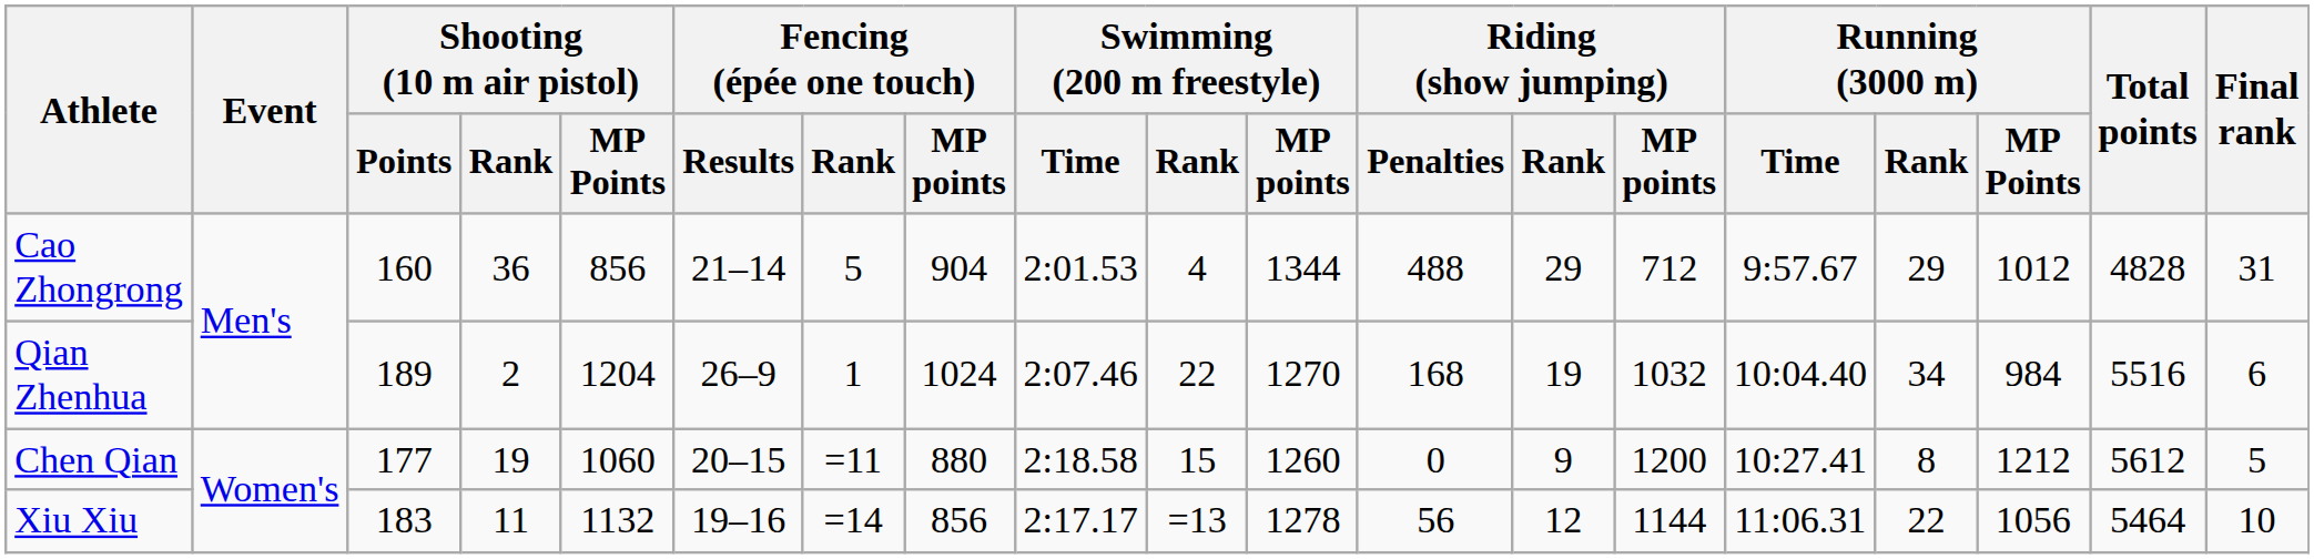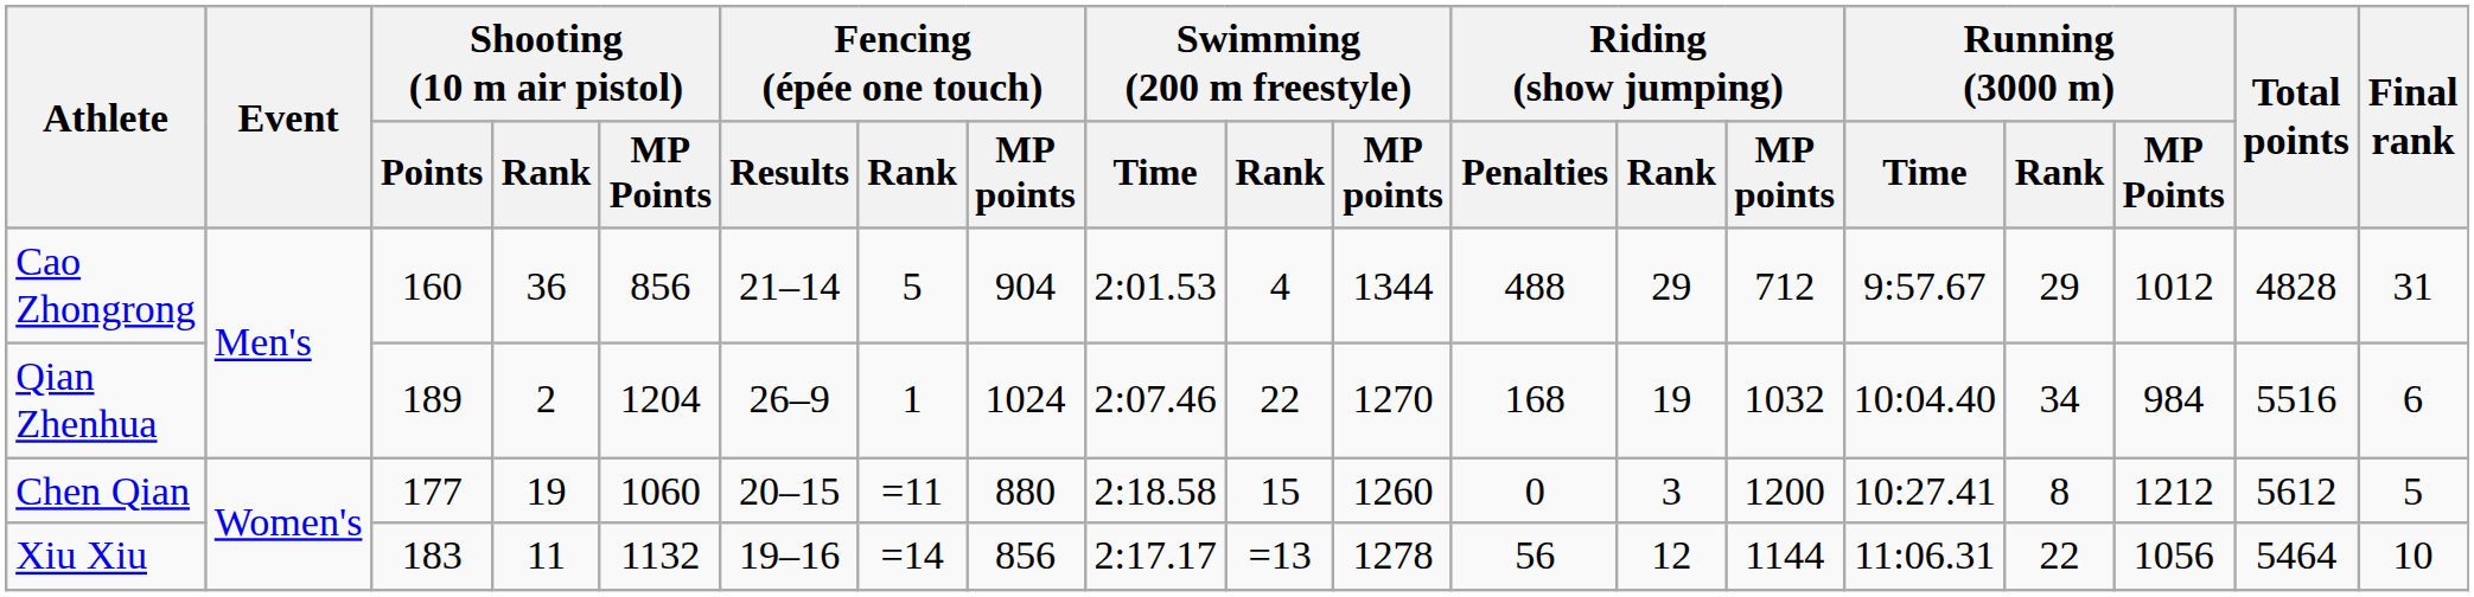Chen Qian | Riding (show jumping) / Rank: 9 -> 3
